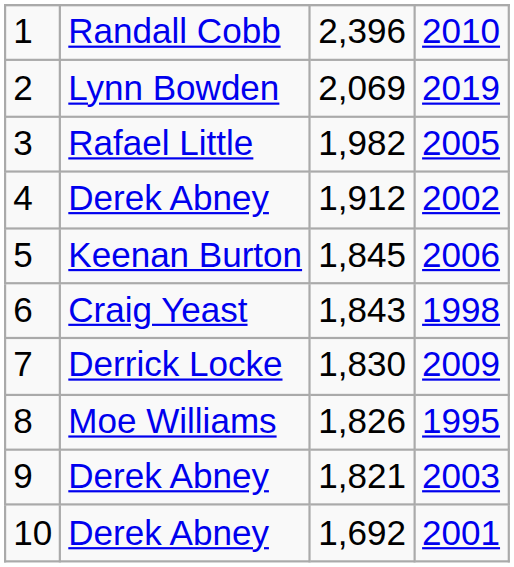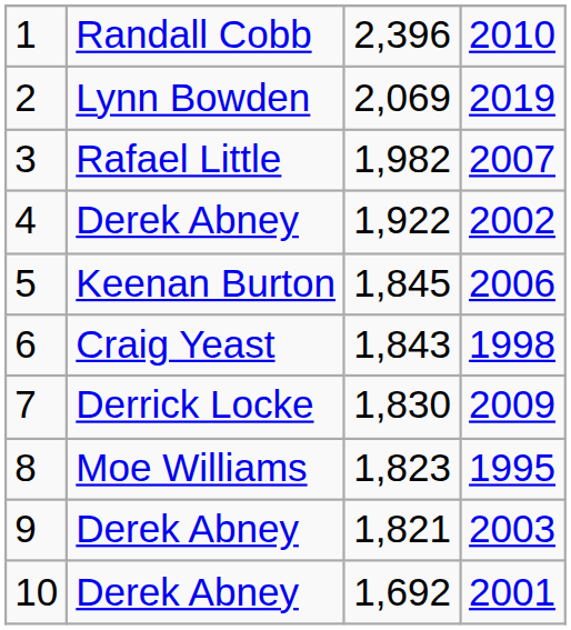3 | column 4: 2005 -> 2007
4 | column 3: 1,912 -> 1,922
8 | column 3: 1,826 -> 1,823
